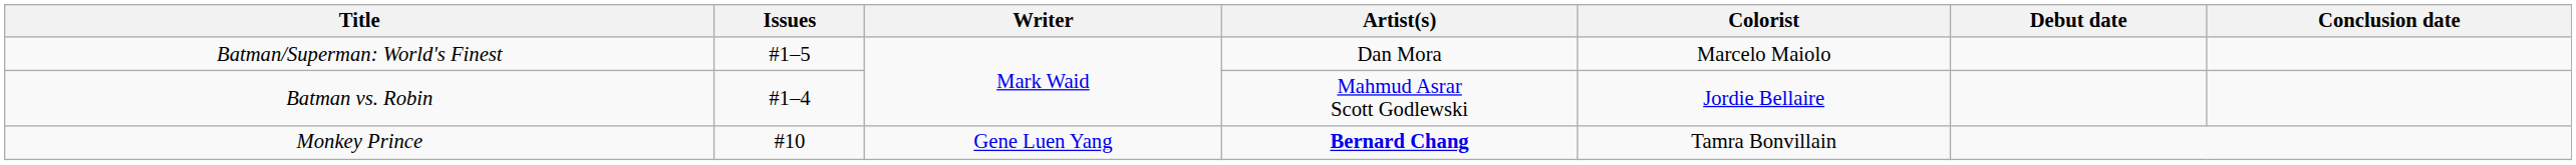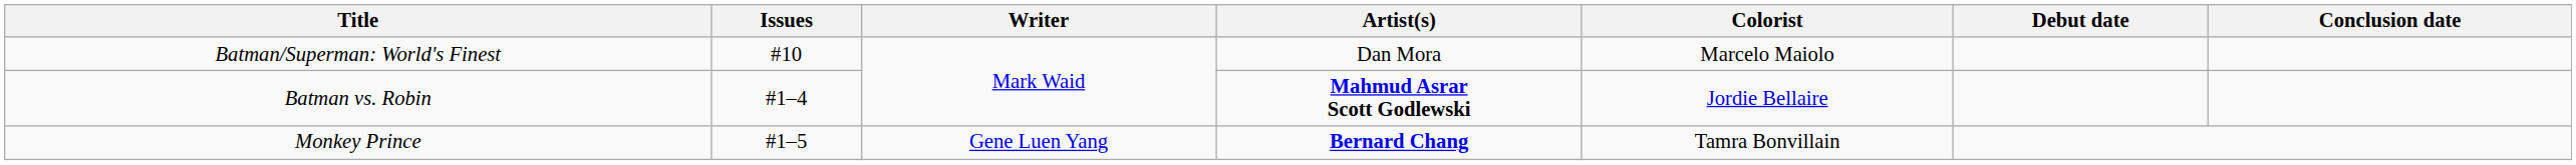Batman/Superman: World's Finest | Issues: #1–5 -> #10
Batman vs. Robin | Artist(s): normal -> bold
Monkey Prince | Issues: #10 -> #1–5
